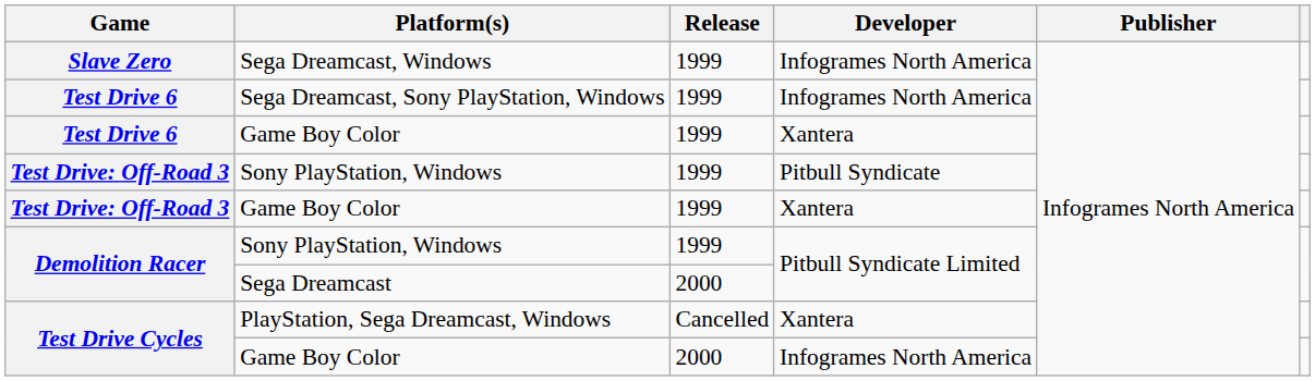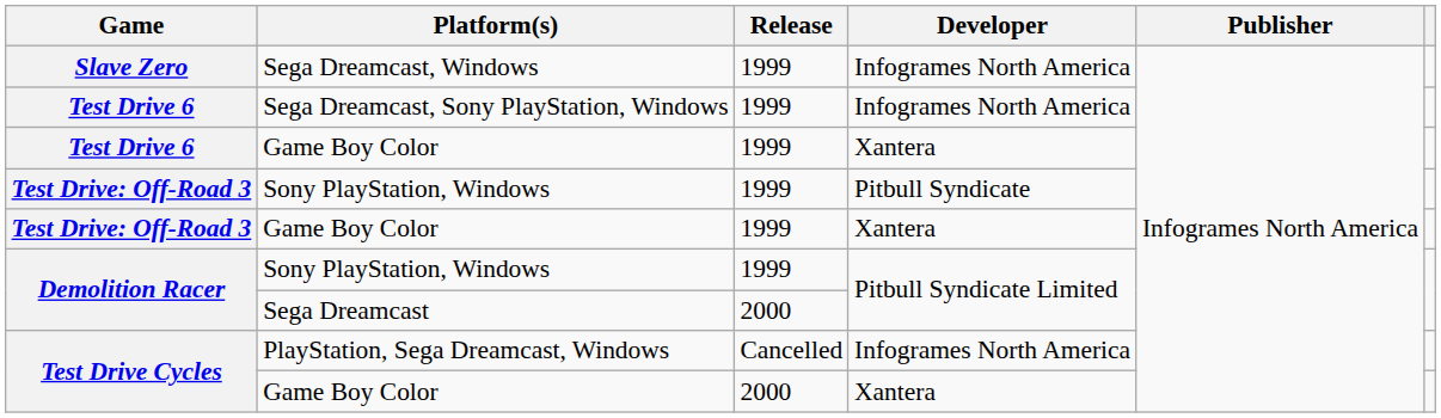PlayStation, Sega Dreamcast, Windows | Developer: Xantera -> Infogrames North America
Test Drive Cycles / Game Boy Color | Developer: Infogrames North America -> Xantera
